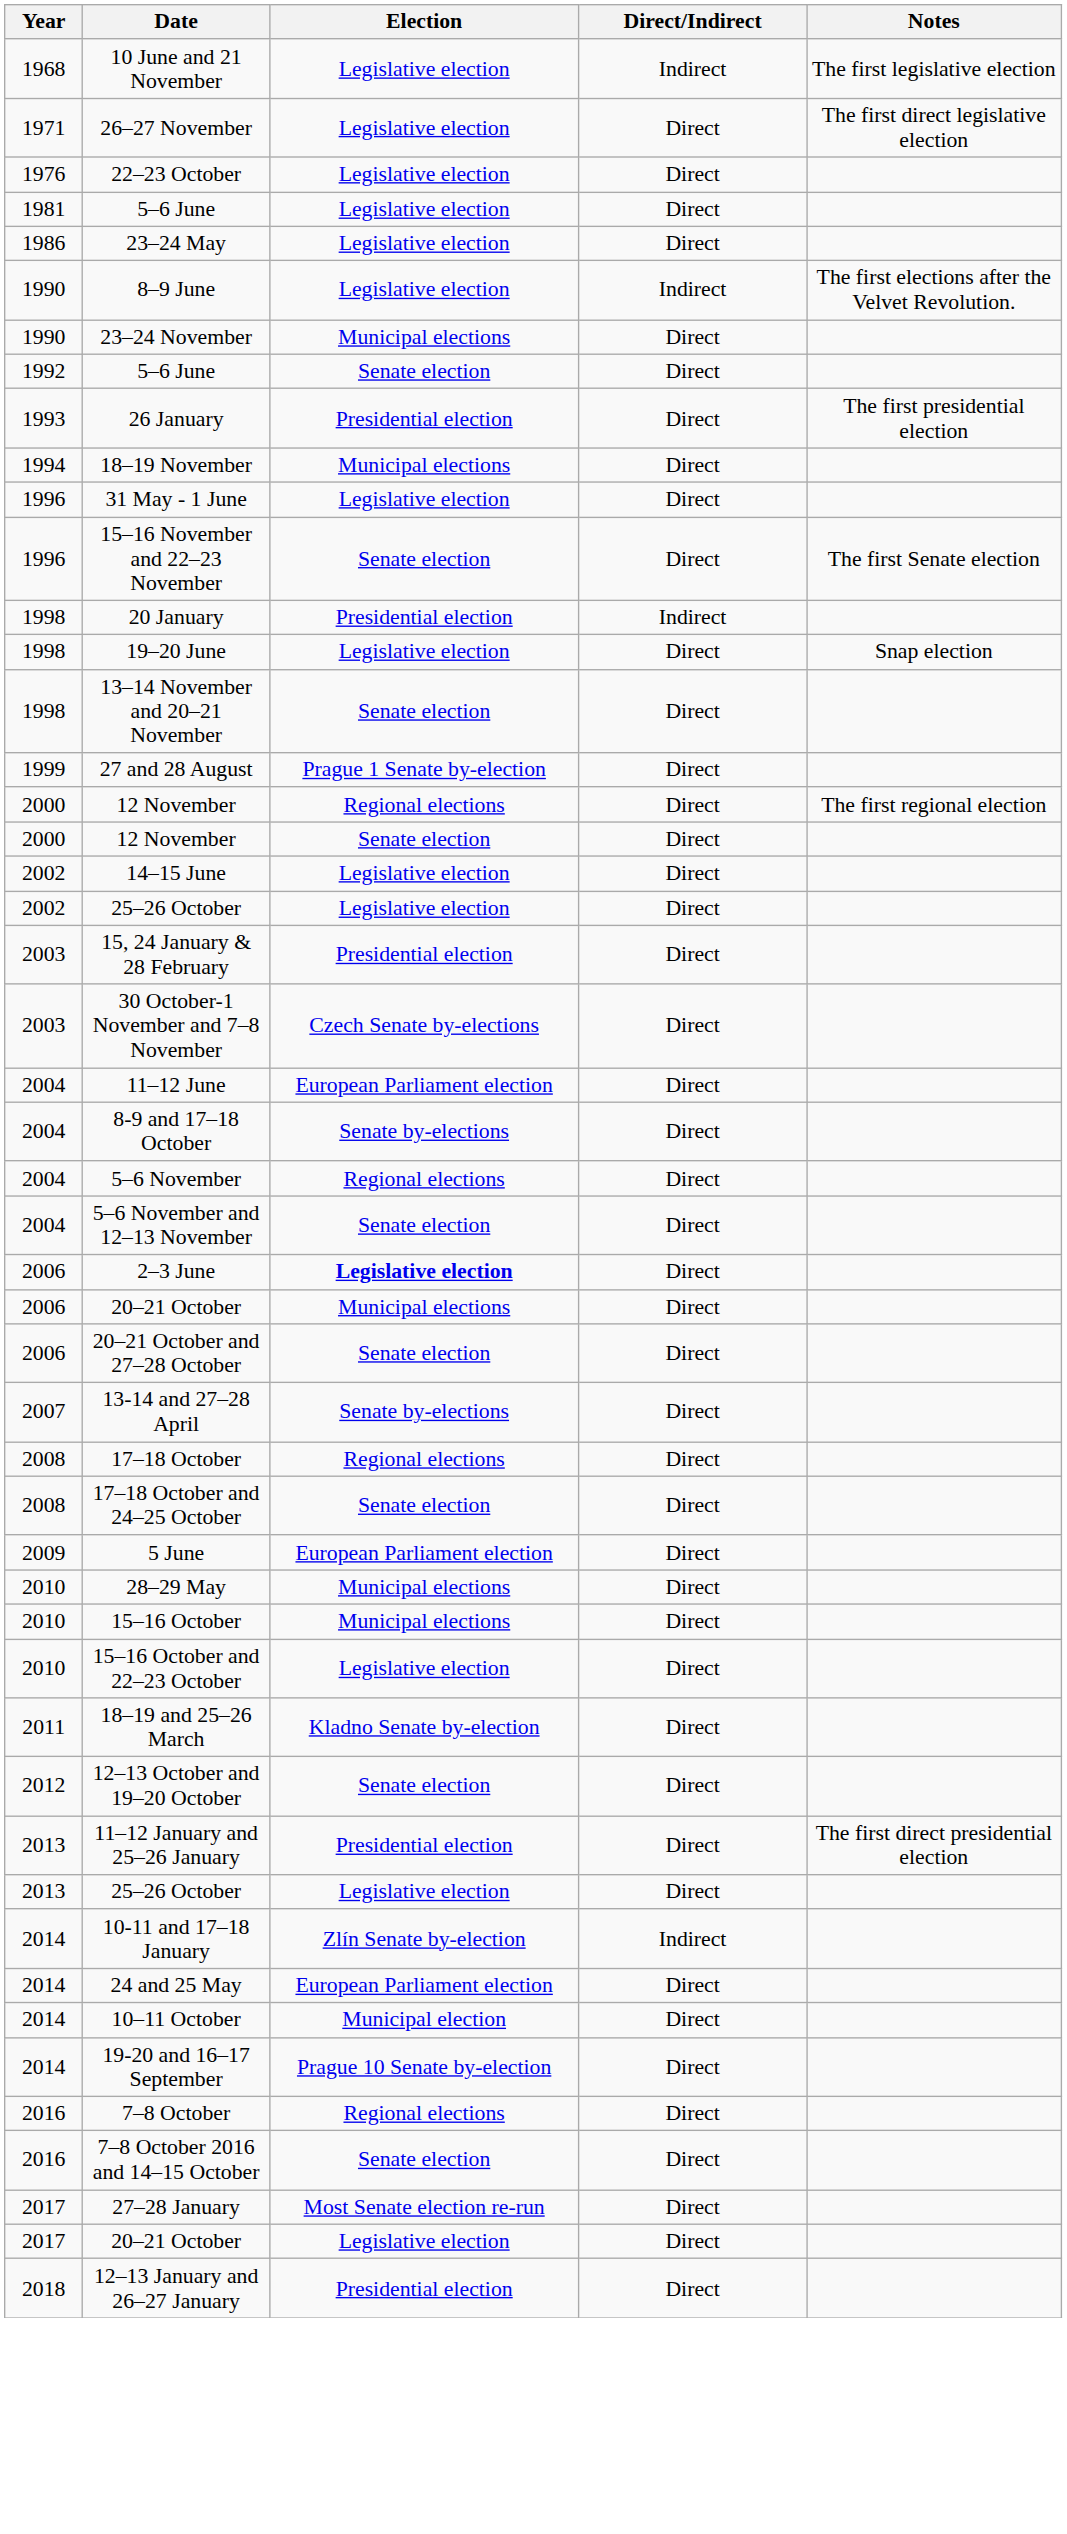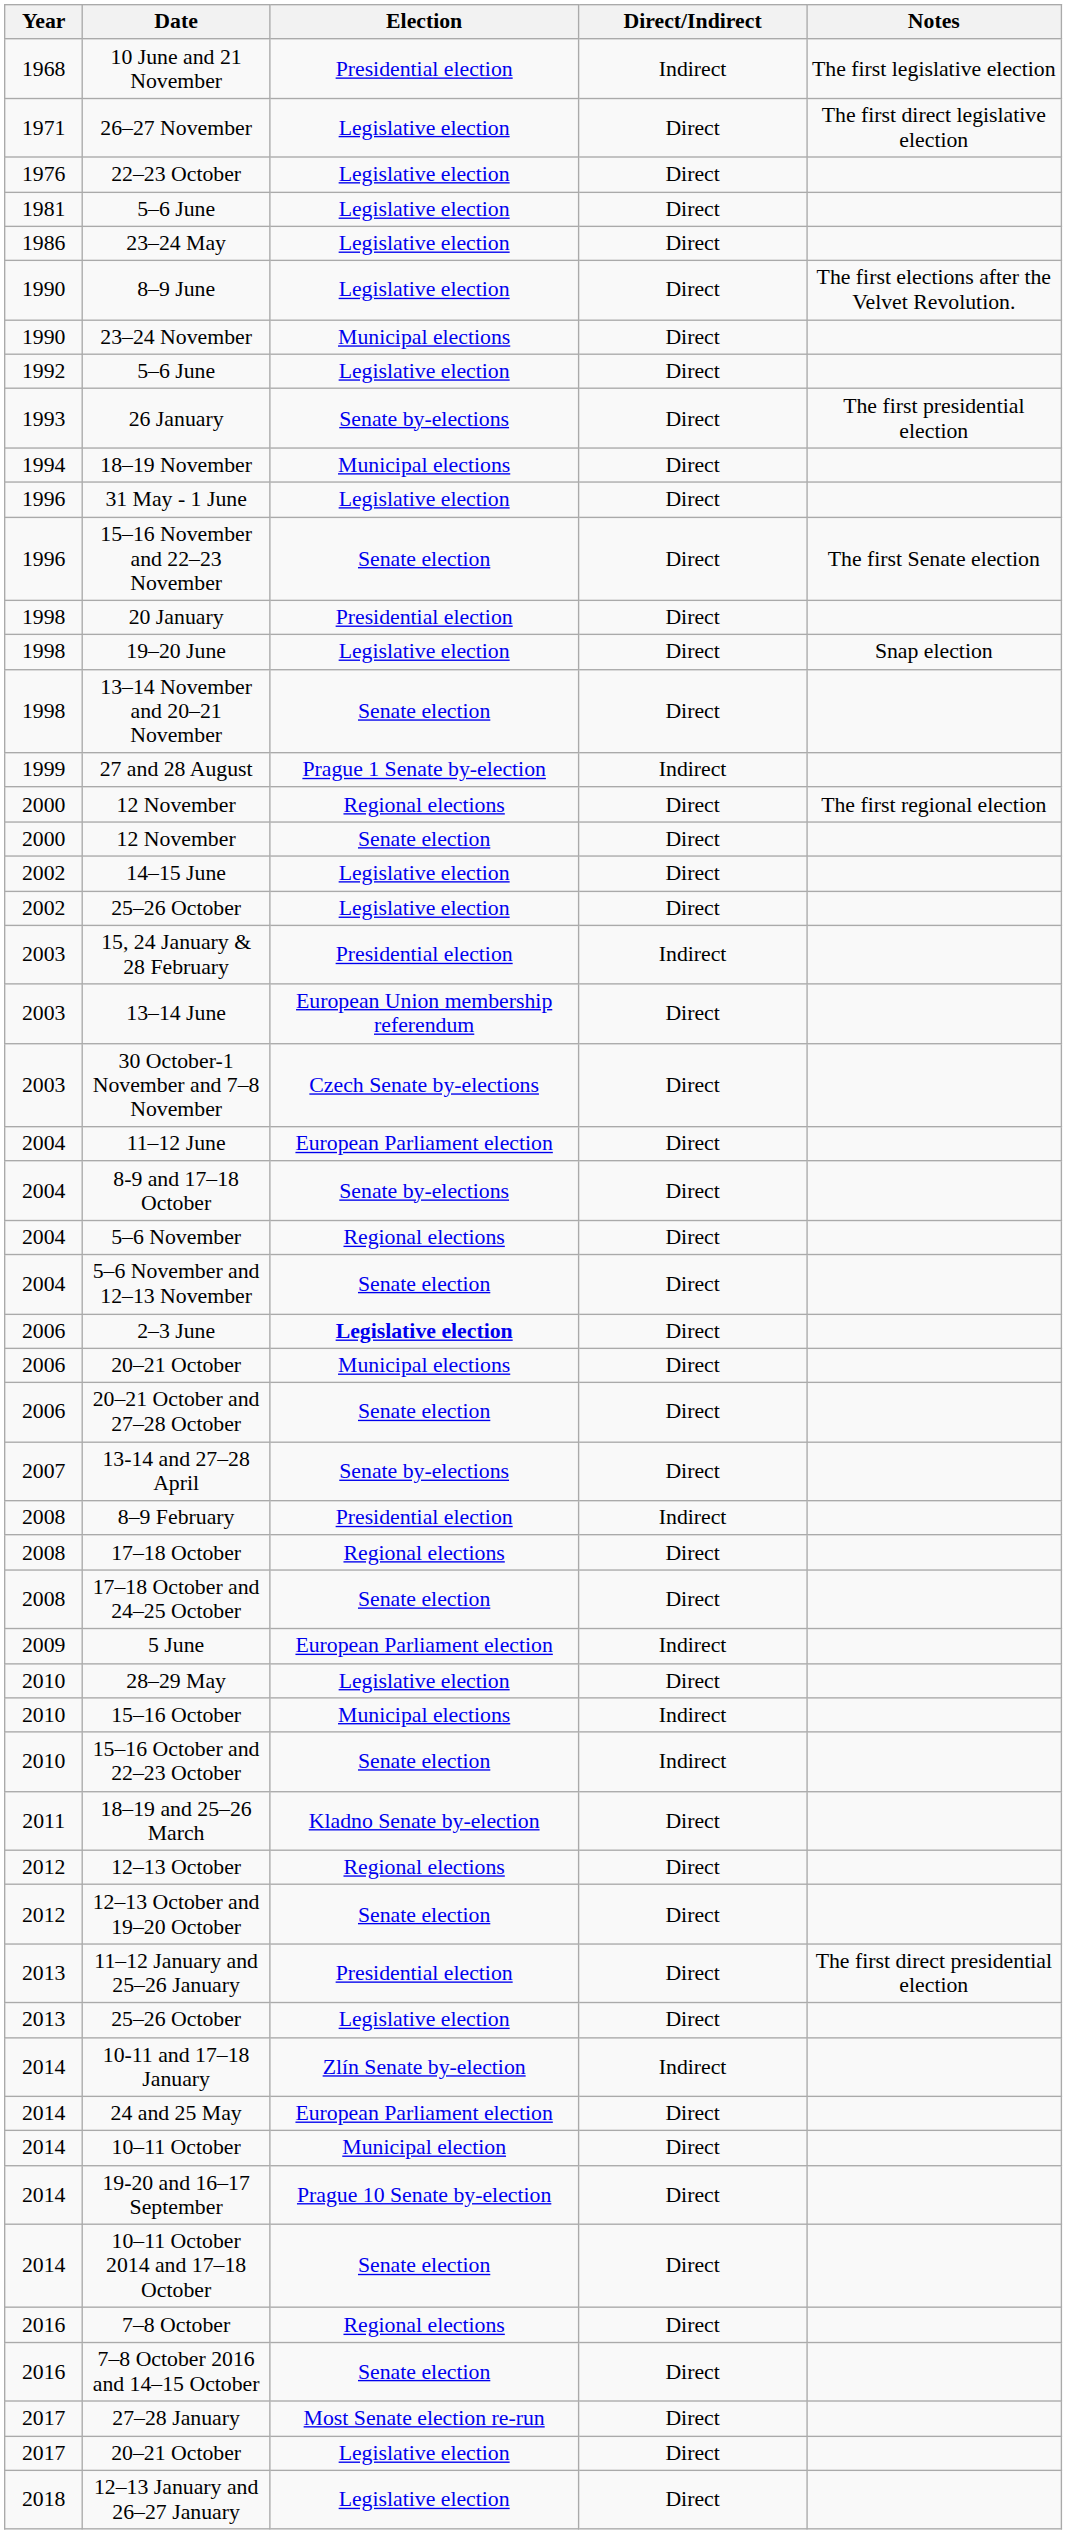10 June and 21 November | Election: Legislative election -> Presidential election
8–9 June | Direct/Indirect: Indirect -> Direct
1992 / 5–6 June | Election: Senate election -> Legislative election
26 January | Election: Presidential election -> Senate by-elections
20 January | Direct/Indirect: Indirect -> Direct
27 and 28 August | Direct/Indirect: Direct -> Indirect
15, 24 January & 28 February | Direct/Indirect: Direct -> Indirect
+ row: 2003 | 13–14 June | European Union membership referendum | Direct
+ row: 2008 | 8–9 February | Presidential election | Indirect
5 June | Direct/Indirect: Direct -> Indirect
28–29 May | Election: Municipal elections -> Legislative election
15–16 October | Direct/Indirect: Direct -> Indirect
15–16 October and 22–23 October | Election: Legislative election -> Senate election
15–16 October and 22–23 October | Direct/Indirect: Direct -> Indirect
+ row: 2012 | 12–13 October | Regional elections | Direct
+ row: 2014 | 10–11 October 2014 and 17–18 October | Senate election | Direct
12–13 January and 26–27 January | Election: Presidential election -> Legislative election
